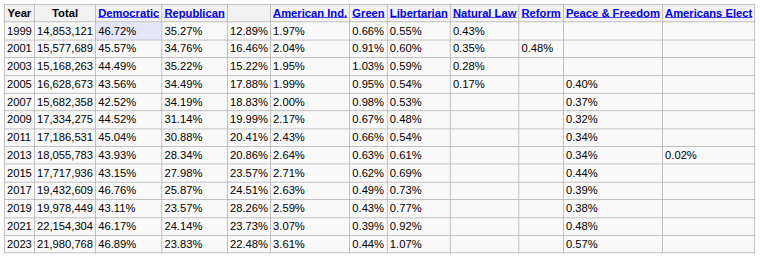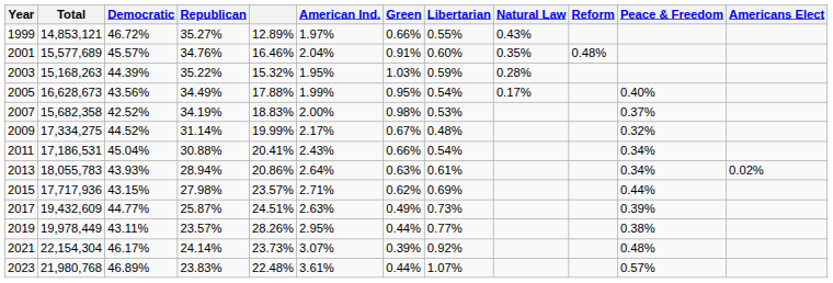1999 | Democratic: lavender background -> no background
2003 | Democratic: 44.49% -> 44.39%
2003 | column 5: 15.22% -> 15.32%
2013 | Republican: 28.34% -> 28.94%
2017 | Democratic: 46.76% -> 44.77%
2019 | American Ind.: 2.59% -> 2.95%
2019 | Green: 0.43% -> 0.44%
